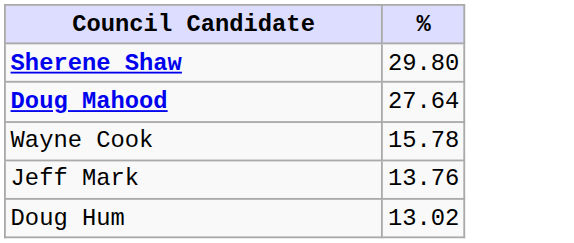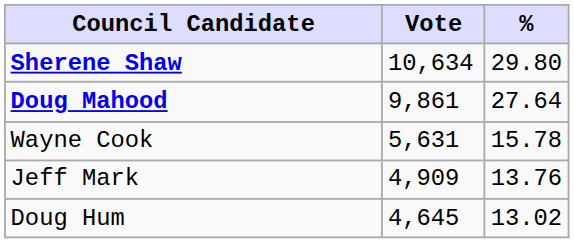+ column: Vote | 10,634 | 9,861 | 5,631 | 4,909 | 4,645
